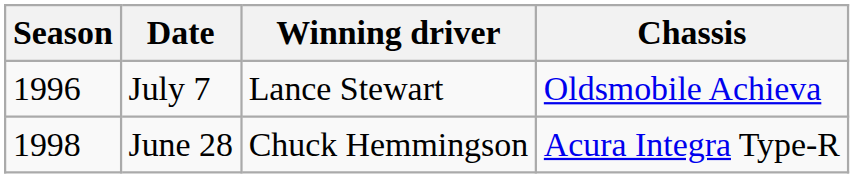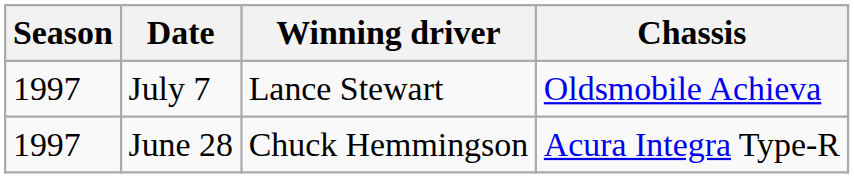July 7 | Season: 1996 -> 1997
June 28 | Season: 1998 -> 1997
